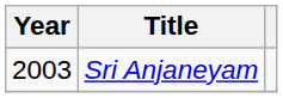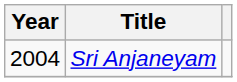Sri Anjaneyam | Year: 2003 -> 2004
